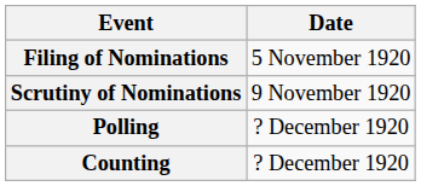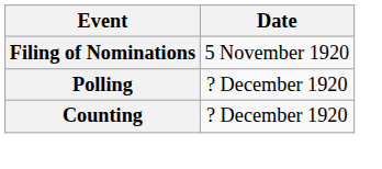- row: Scrutiny of Nominations | 9 November 1920
